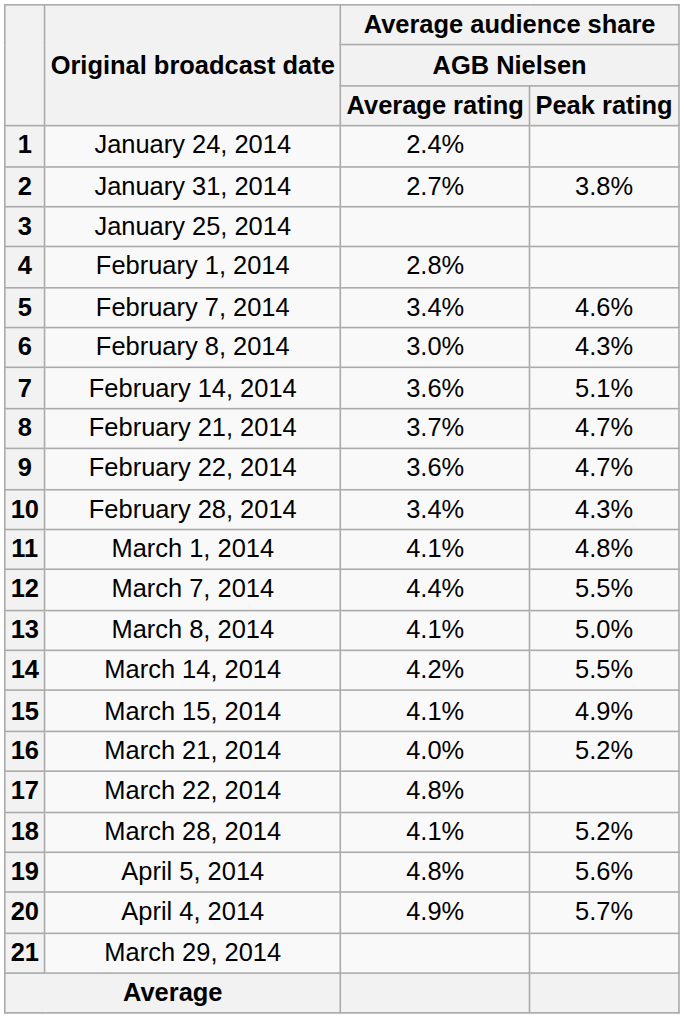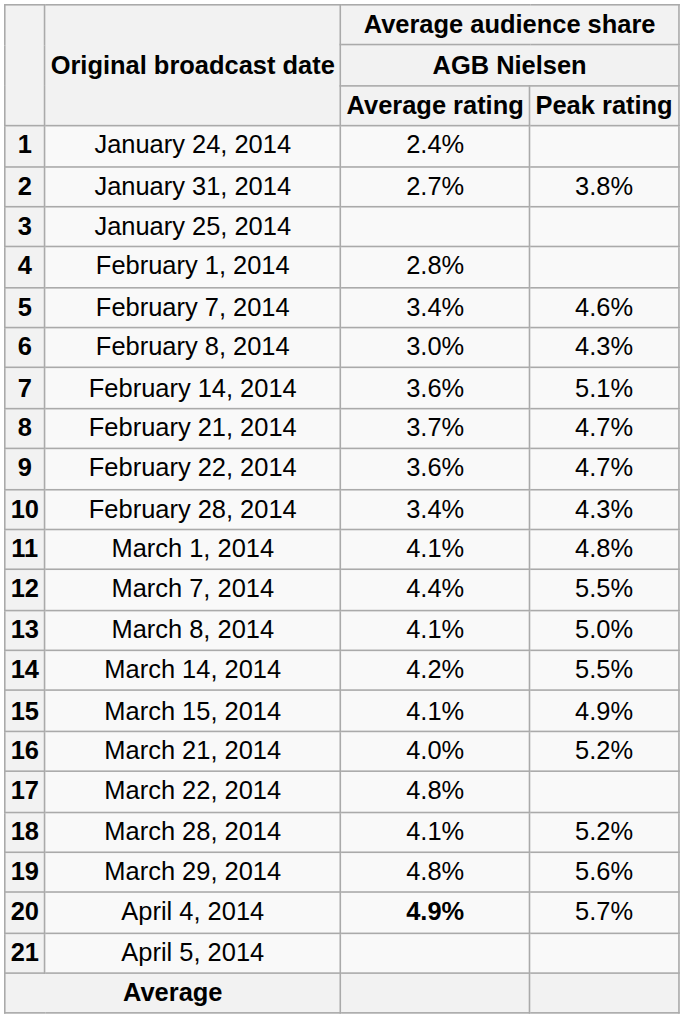19 | Original broadcast date: April 5, 2014 -> March 29, 2014
20 | Average audience share / AGB Nielsen / Average rating: normal -> bold
21 | Original broadcast date: March 29, 2014 -> April 5, 2014
